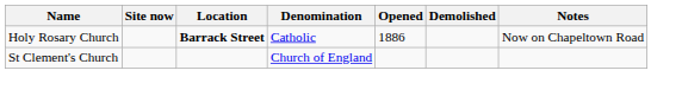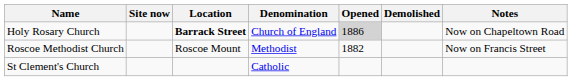Holy Rosary Church | Denomination: Catholic -> Church of England
Holy Rosary Church | Opened: no background -> lightgrey background
+ row: Roscoe Methodist Church | Roscoe Mount | Methodist | 1882 | Now on Francis Street
St Clement's Church | Denomination: Church of England -> Catholic
